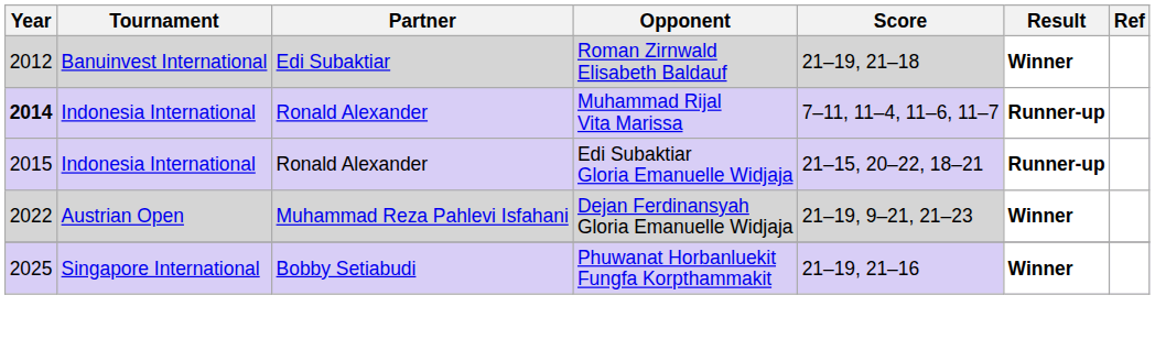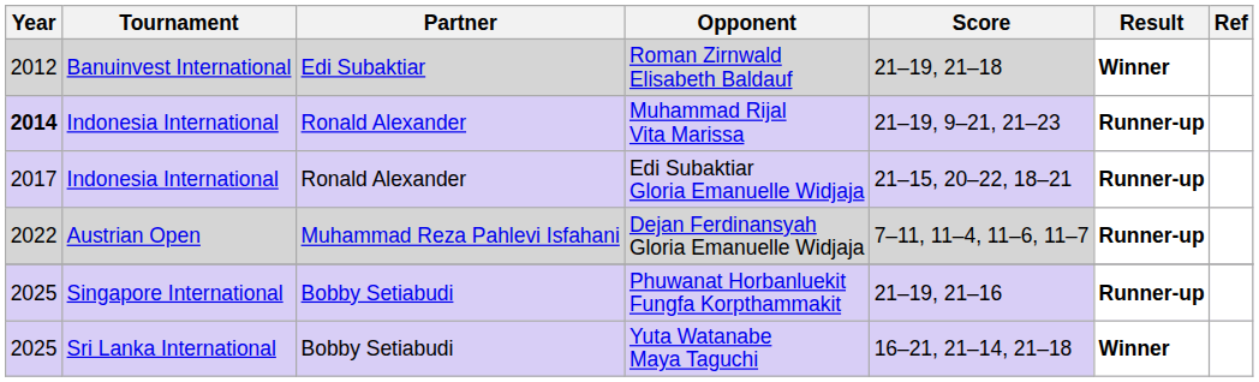Muhammad Rijal Vita Marissa | Score: 7–11, 11–4, 11–6, 11–7 -> 21–19, 9–21, 21–23
Edi Subaktiar Gloria Emanuelle Widjaja | Year: 2015 -> 2017
Dejan Ferdinansyah Gloria Emanuelle Widjaja | Score: 21–19, 9–21, 21–23 -> 7–11, 11–4, 11–6, 11–7
Dejan Ferdinansyah Gloria Emanuelle Widjaja | Result: Winner -> Runner-up
Phuwanat Horbanluekit Fungfa Korpthammakit | Result: Winner -> Runner-up
+ row: 2025 | Sri Lanka International | Bobby Setiabudi | Yuta Watanabe Maya Taguchi | 16–21, 21–14, 21–18 | Winner
